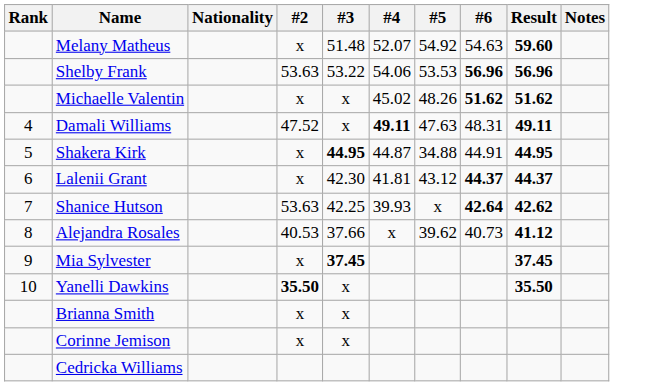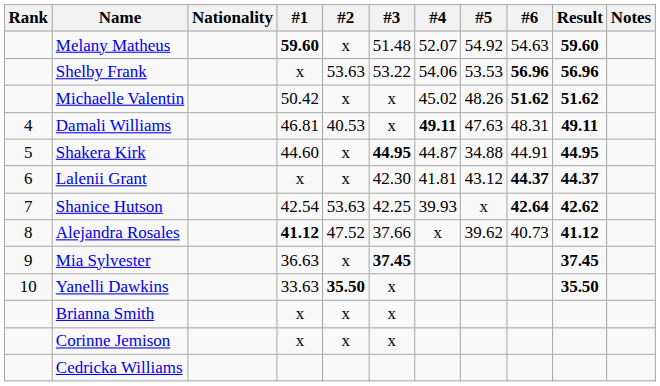+ column: #1 | 59.60 | x | 50.42 | 46.81 | 44.60 | x | 42.54 | 41.12 | 36.63 | 33.63 | x | x
Damali Williams | #2: 47.52 -> 40.53
Alejandra Rosales | #2: 40.53 -> 47.52
